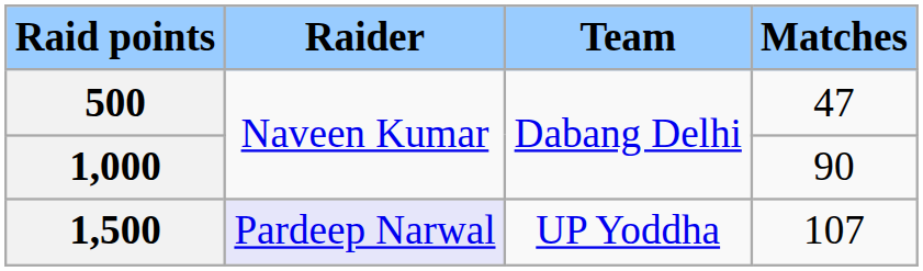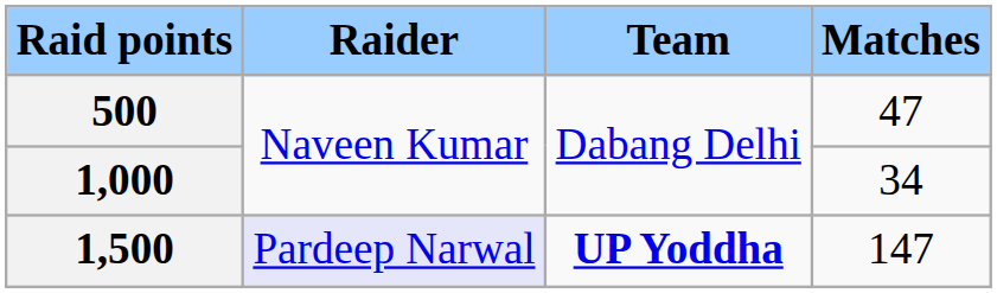1,000 | Matches: 90 -> 34
1,500 | Team: normal -> bold
1,500 | Matches: 107 -> 147
